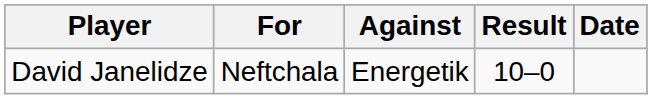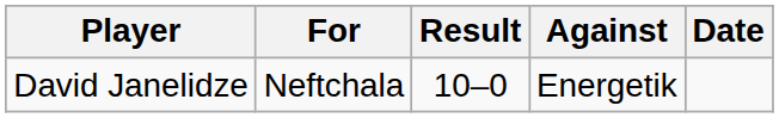columns swapped: Against <-> Result
